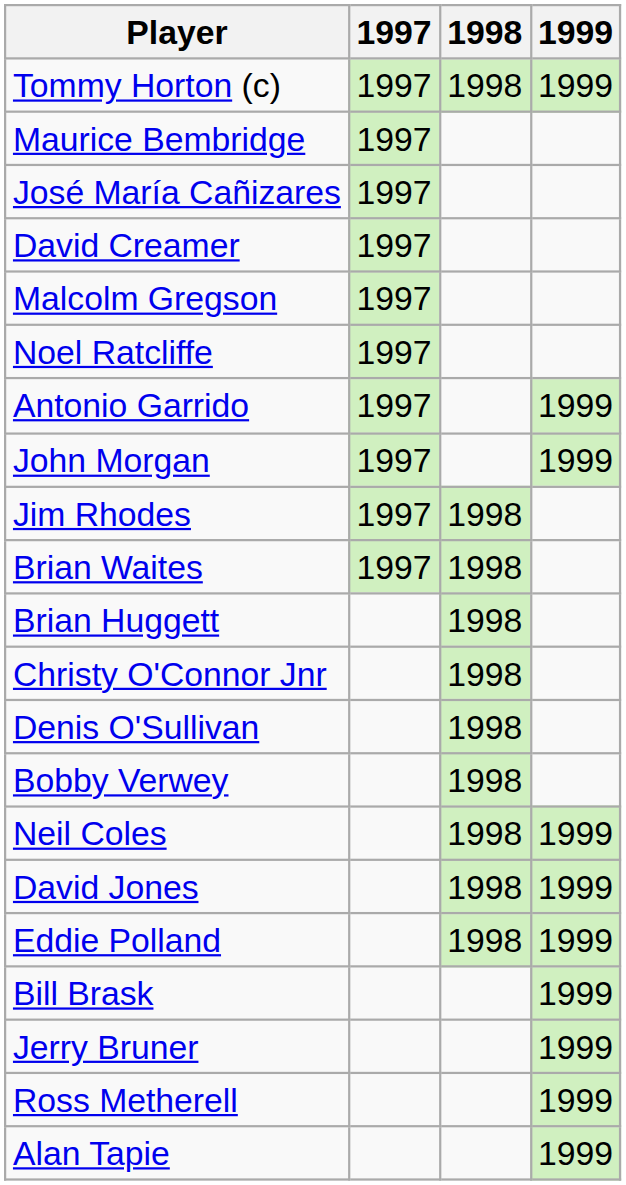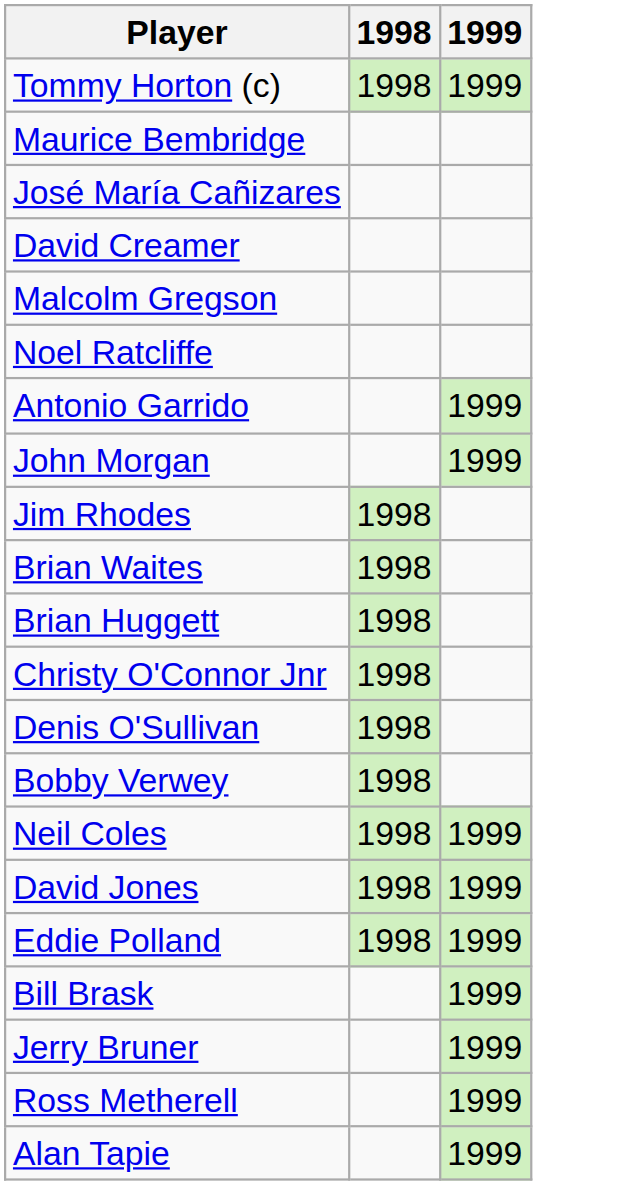- column: 1997 | 1997 | 1997 | 1997 | 1997 | 1997 | 1997 | 1997 | 1997 | 1997 | 1997
